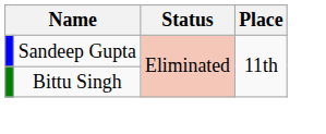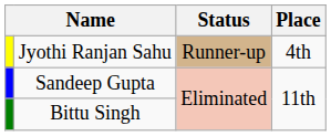+ row: Jyothi Ranjan Sahu | Runner-up | 4th
